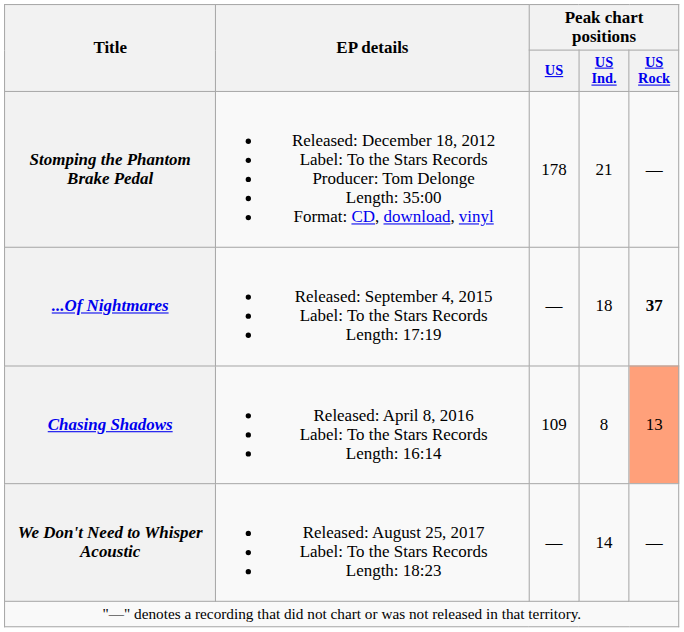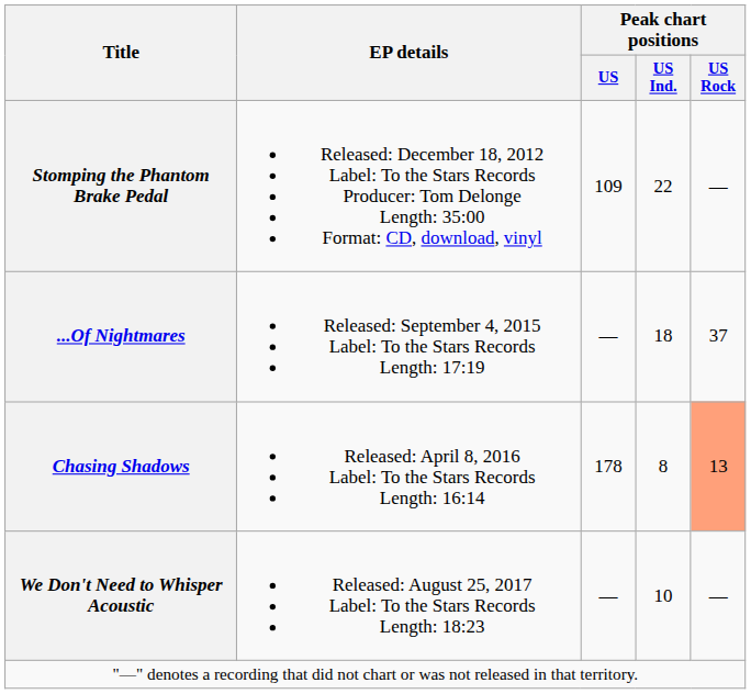Stomping the Phantom Brake Pedal | Peak chart positions / US: 178 -> 109
Stomping the Phantom Brake Pedal | Peak chart positions / US Ind.: 21 -> 22
...Of Nightmares | Peak chart positions / US Rock: bold -> normal
Chasing Shadows | Peak chart positions / US: 109 -> 178
We Don't Need to Whisper Acoustic | Peak chart positions / US Ind.: 14 -> 10
